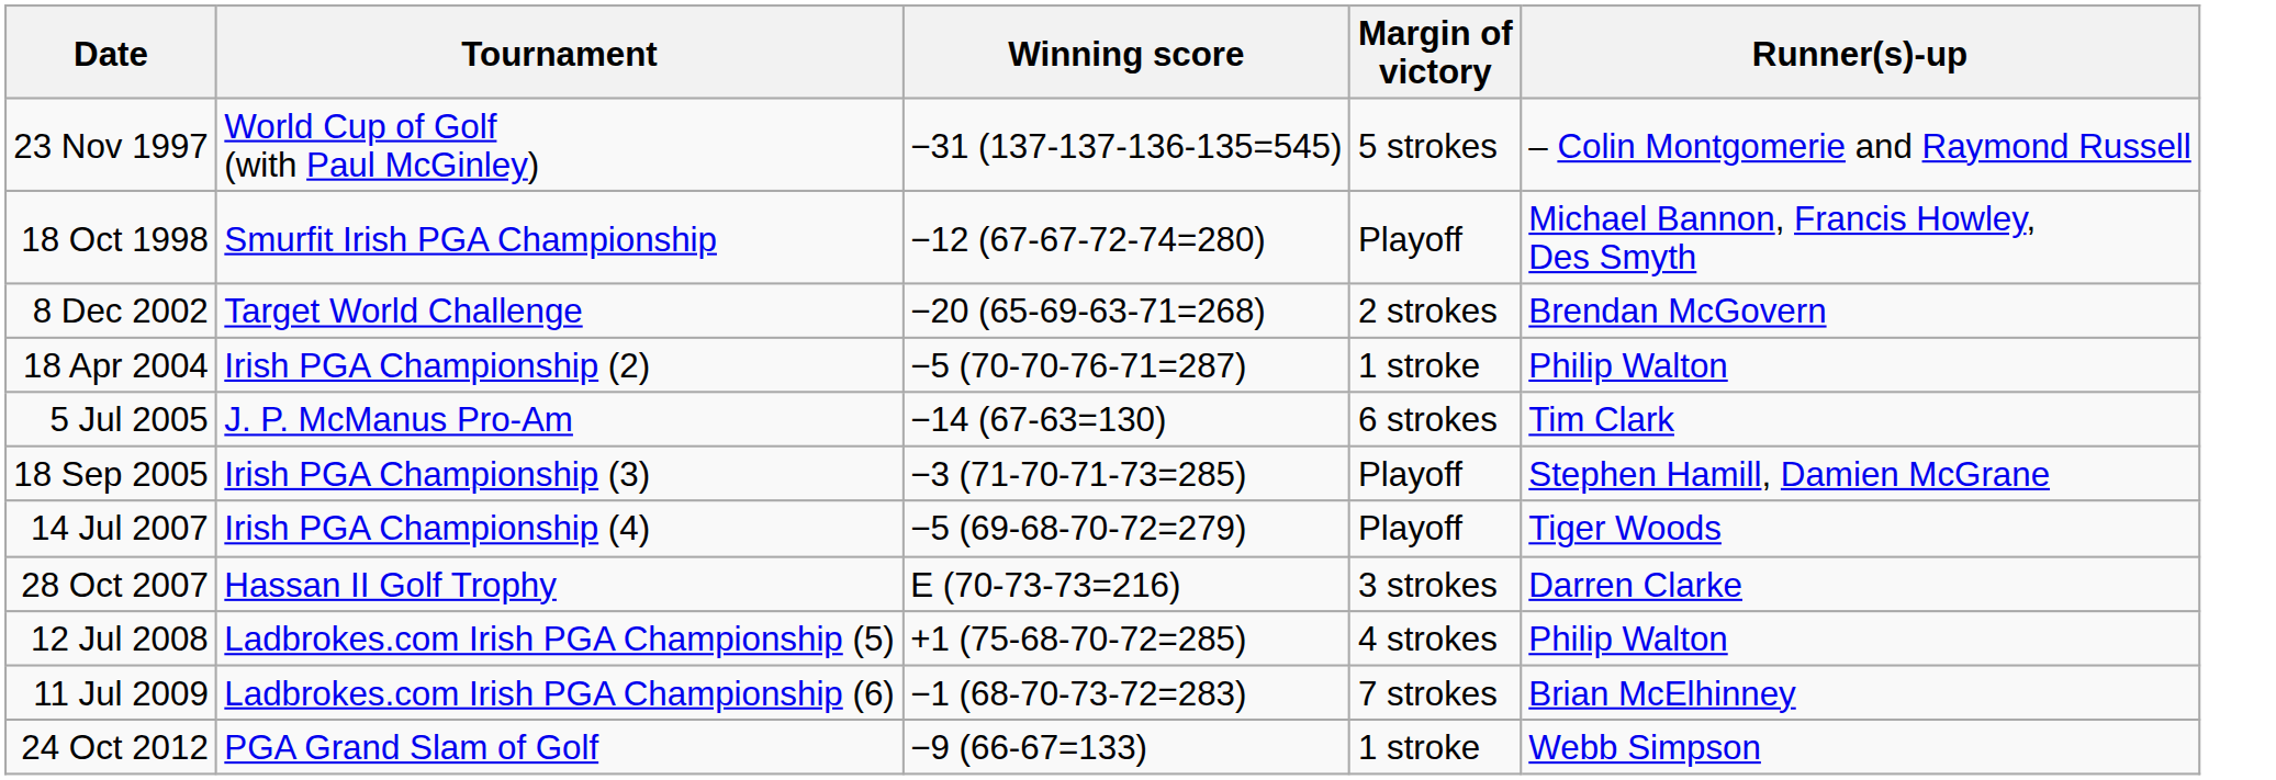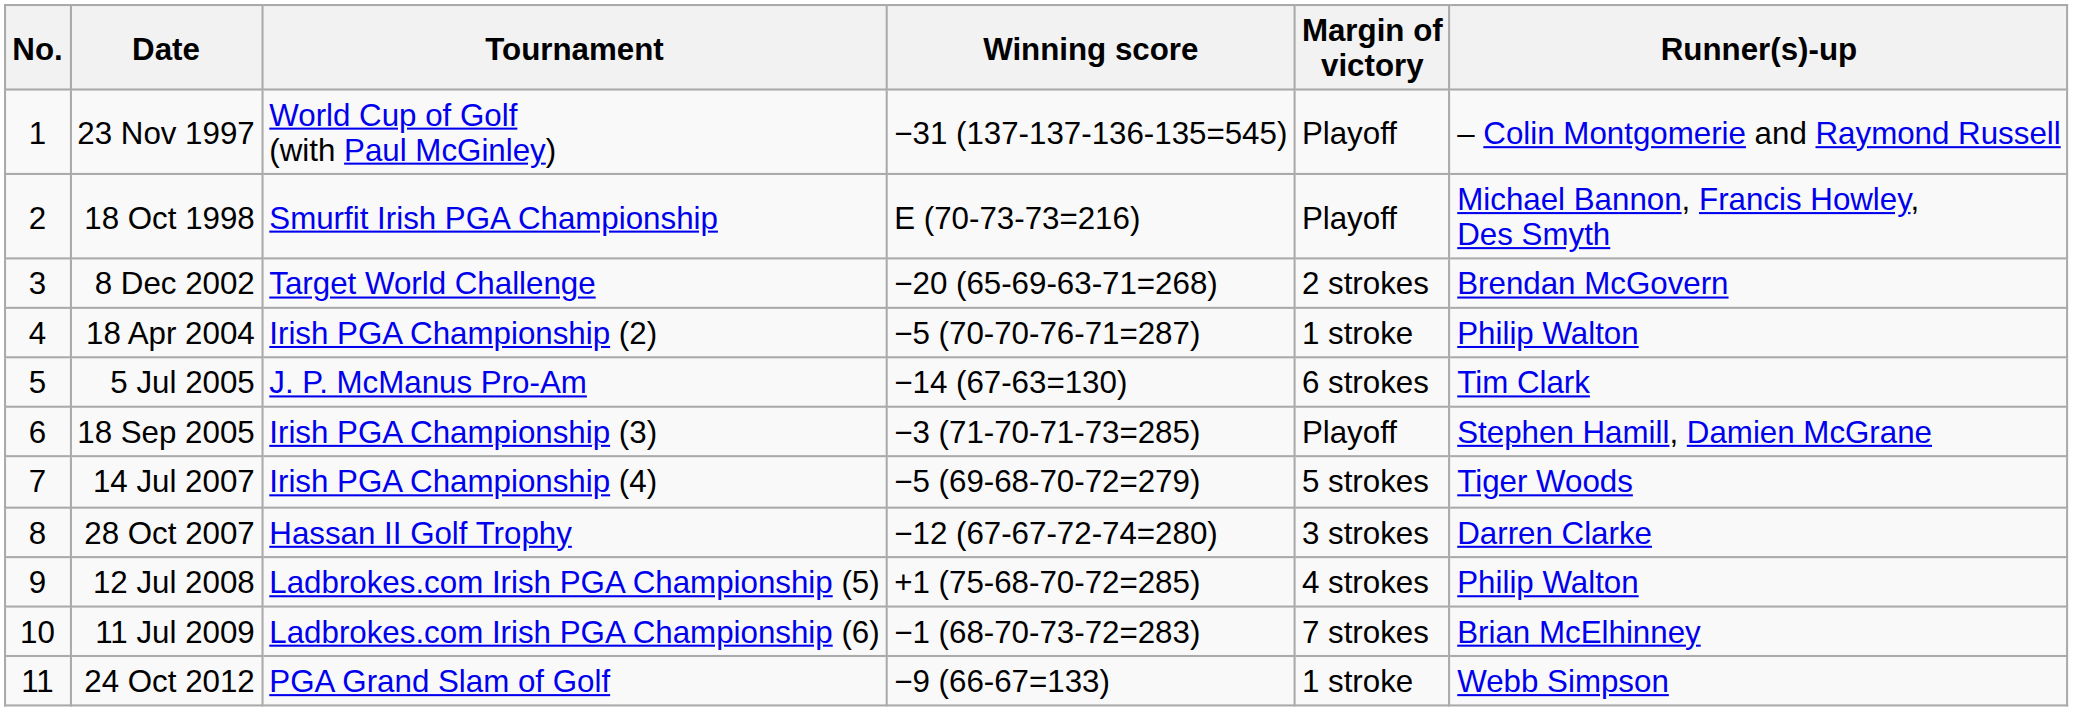+ column: No. | 1 | 2 | 3 | 4 | 5 | 6 | 7 | 8 | 9 | 10 | 11
23 Nov 1997 | Margin of victory: 5 strokes -> Playoff
18 Oct 1998 | Winning score: −12 (67-67-72-74=280) -> E (70-73-73=216)
14 Jul 2007 | Margin of victory: Playoff -> 5 strokes
28 Oct 2007 | Winning score: E (70-73-73=216) -> −12 (67-67-72-74=280)
